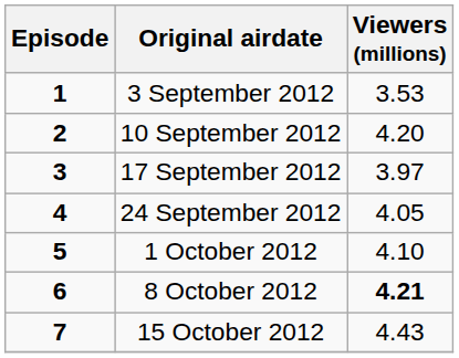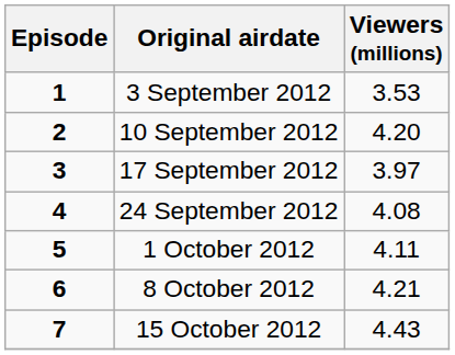24 September 2012 | Viewers (millions): 4.05 -> 4.08
1 October 2012 | Viewers (millions): 4.10 -> 4.11
8 October 2012 | Viewers (millions): bold -> normal
